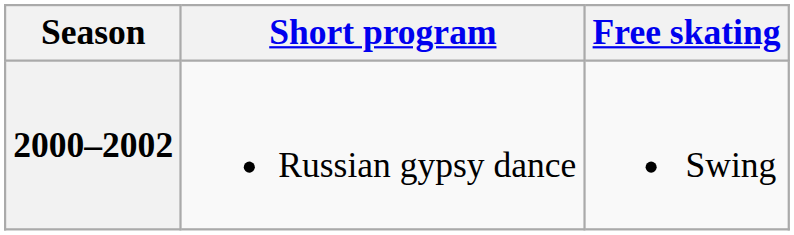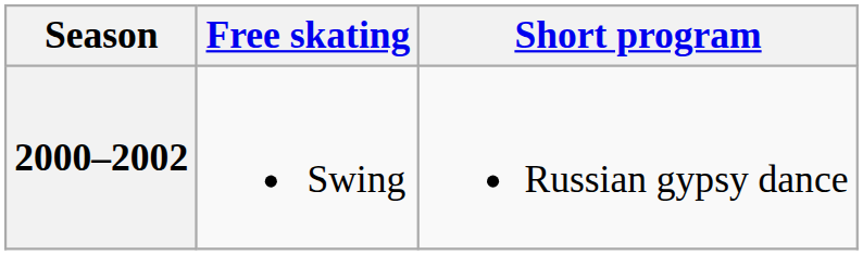columns swapped: Short program <-> Free skating
